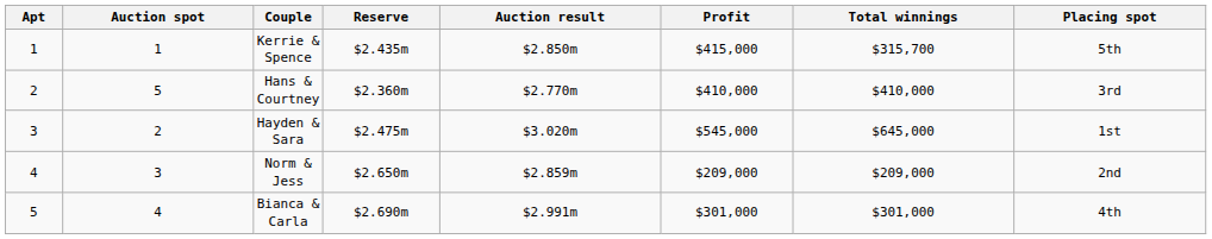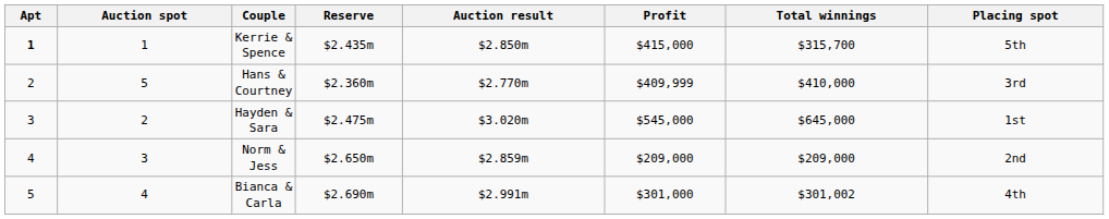Kerrie & Spence | Apt: normal -> bold
Hans & Courtney | Profit: $410,000 -> $409,999
Bianca & Carla | Total winnings: $301,000 -> $301,002
